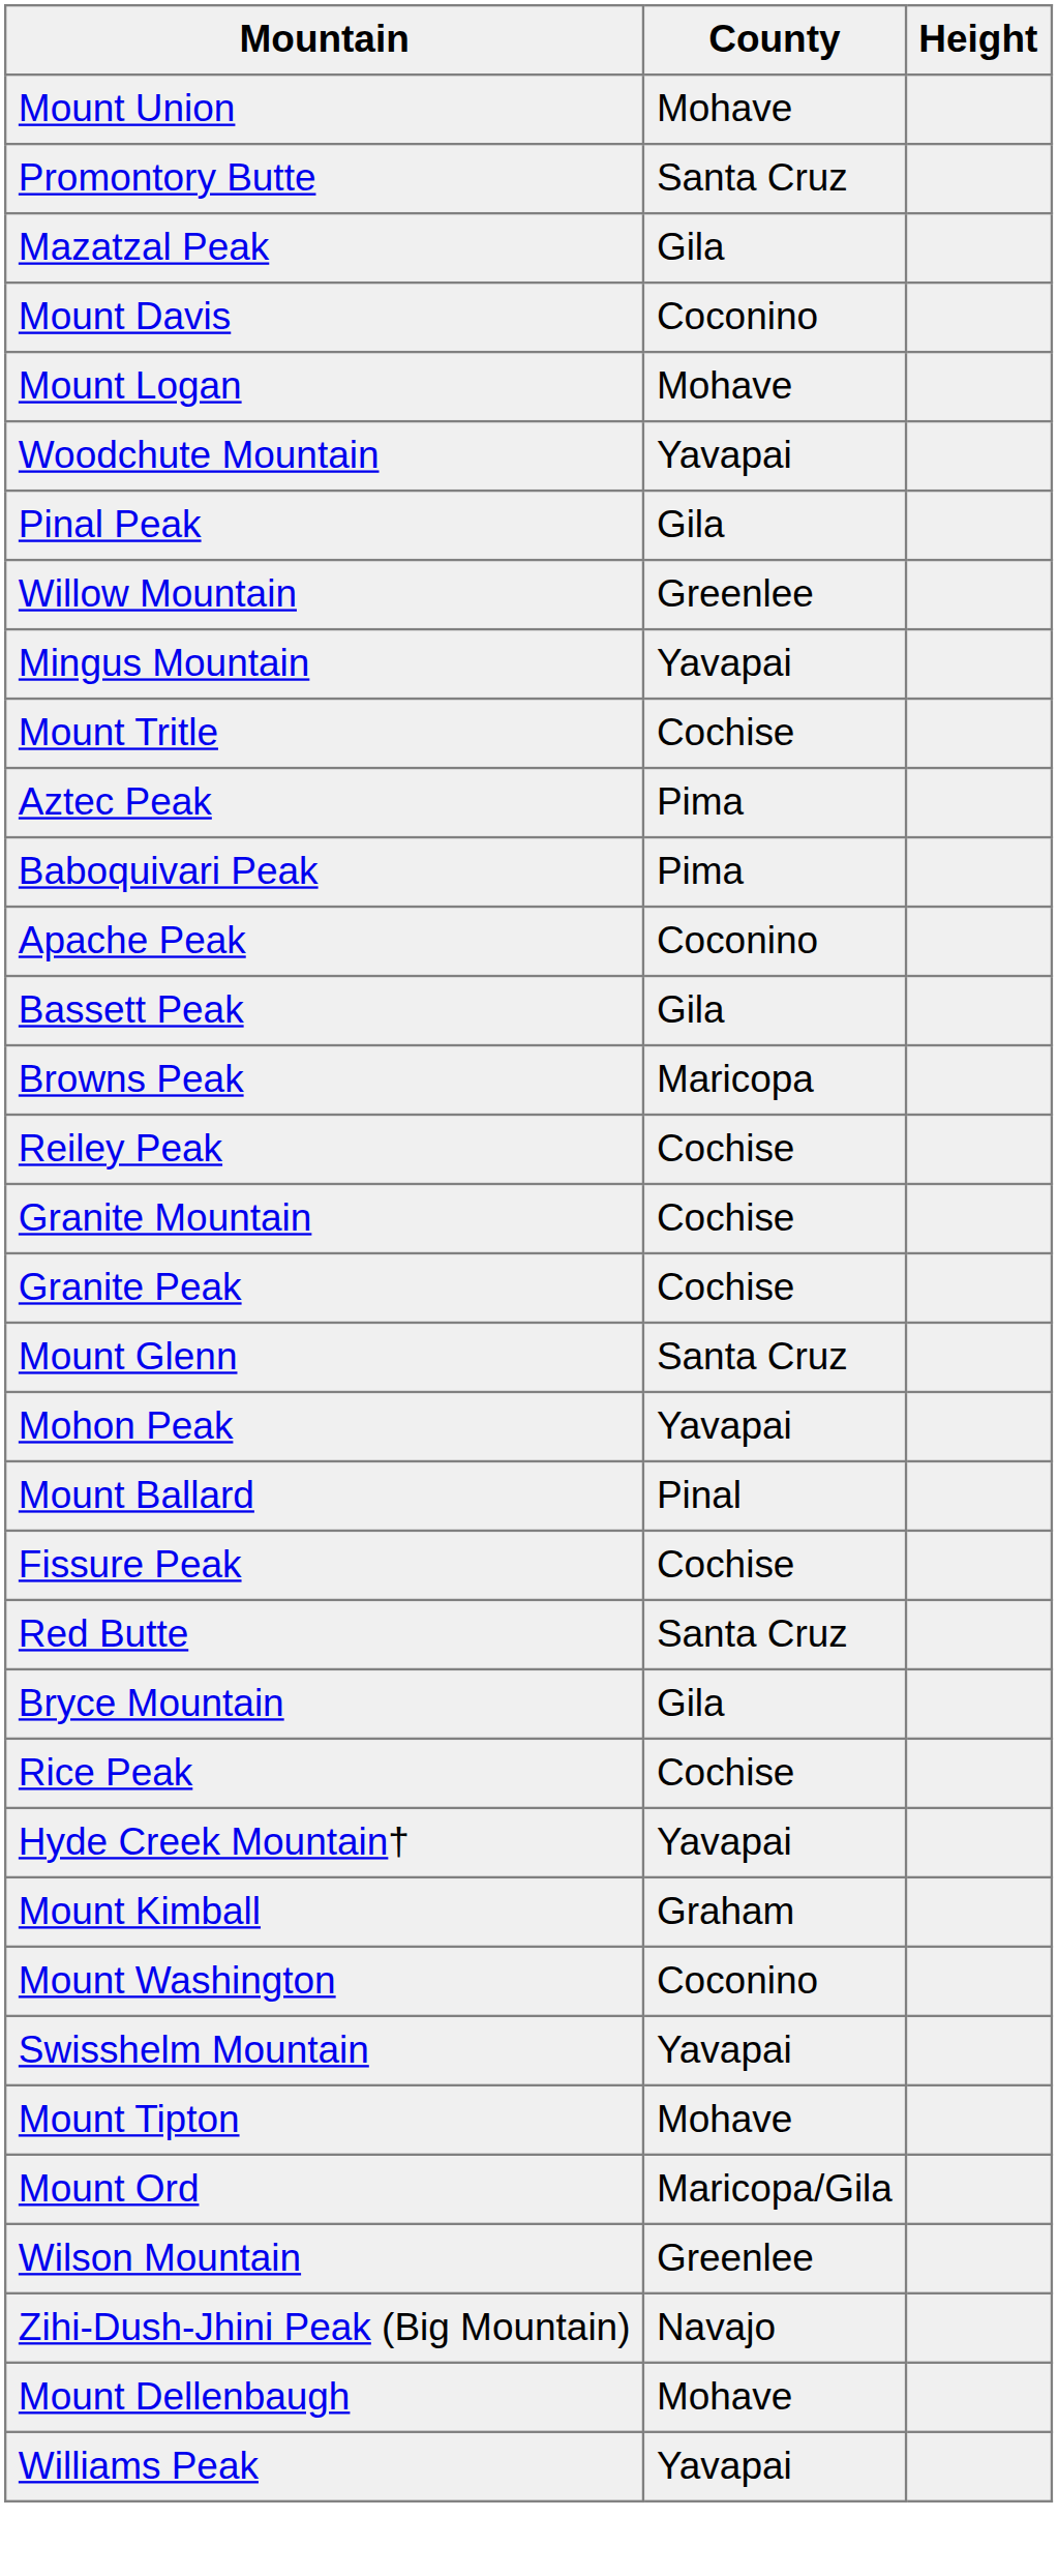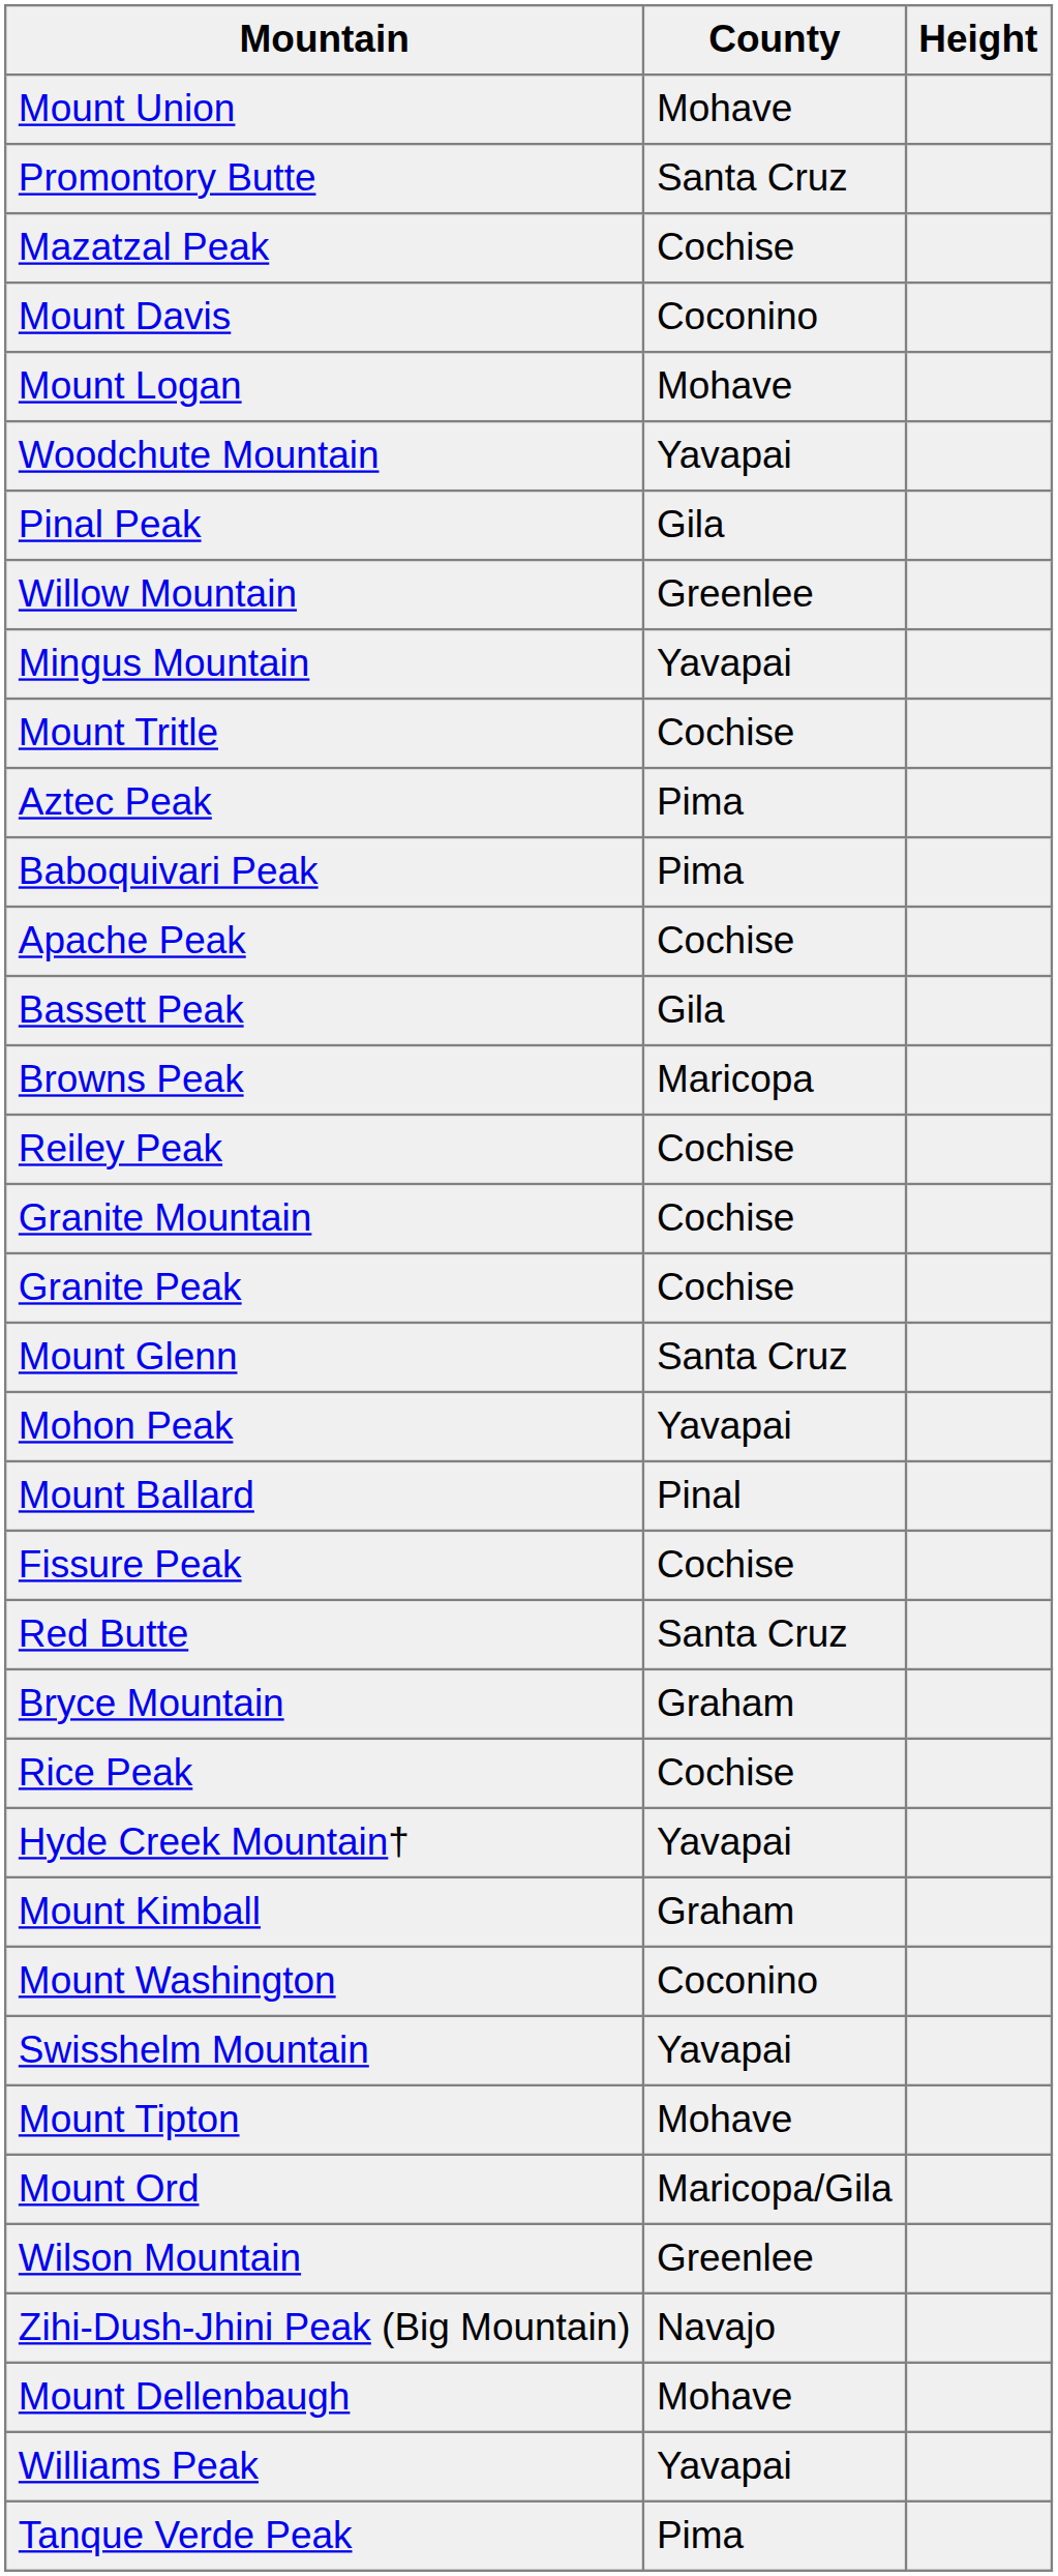Mazatzal Peak | County: Gila -> Cochise
Apache Peak | County: Coconino -> Cochise
Bryce Mountain | County: Gila -> Graham
+ row: Tanque Verde Peak | Pima
